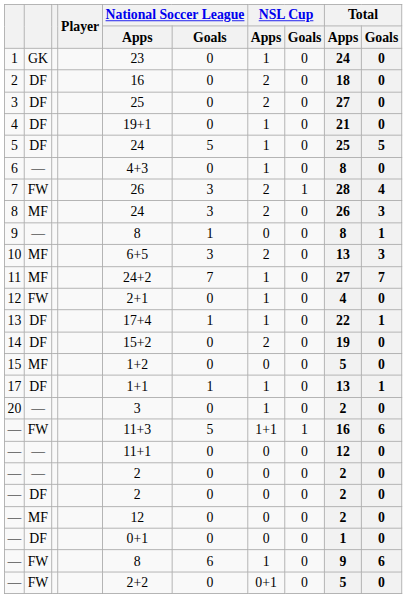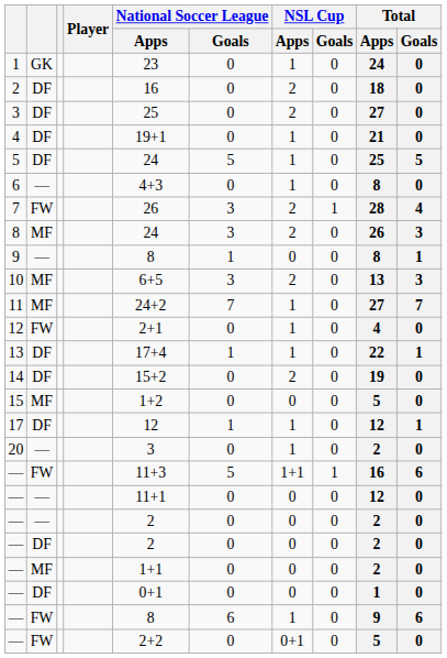17 | National Soccer League / Apps: 1+1 -> 12
17 | Total / Apps: 13 -> 12
— / MF | National Soccer League / Apps: 12 -> 1+1
